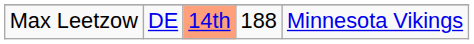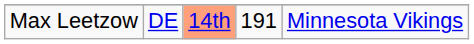Max Leetzow | column 4: 188 -> 191
